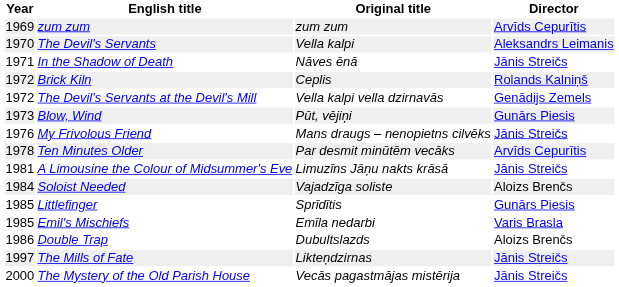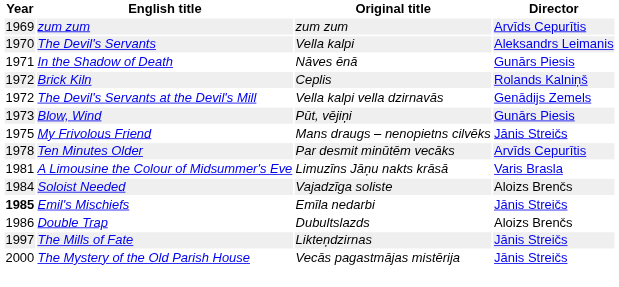In the Shadow of Death | Director: Jānis Streičs -> Gunārs Piesis
My Frivolous Friend | Year: 1976 -> 1975
A Limousine the Colour of Midsummer's Eve | Director: Jānis Streičs -> Varis Brasla
- row: 1985 | Littlefinger | Sprīdītis | Gunārs Piesis
Emil's Mischiefs | Year: normal -> bold
Emil's Mischiefs | Director: Varis Brasla -> Jānis Streičs
